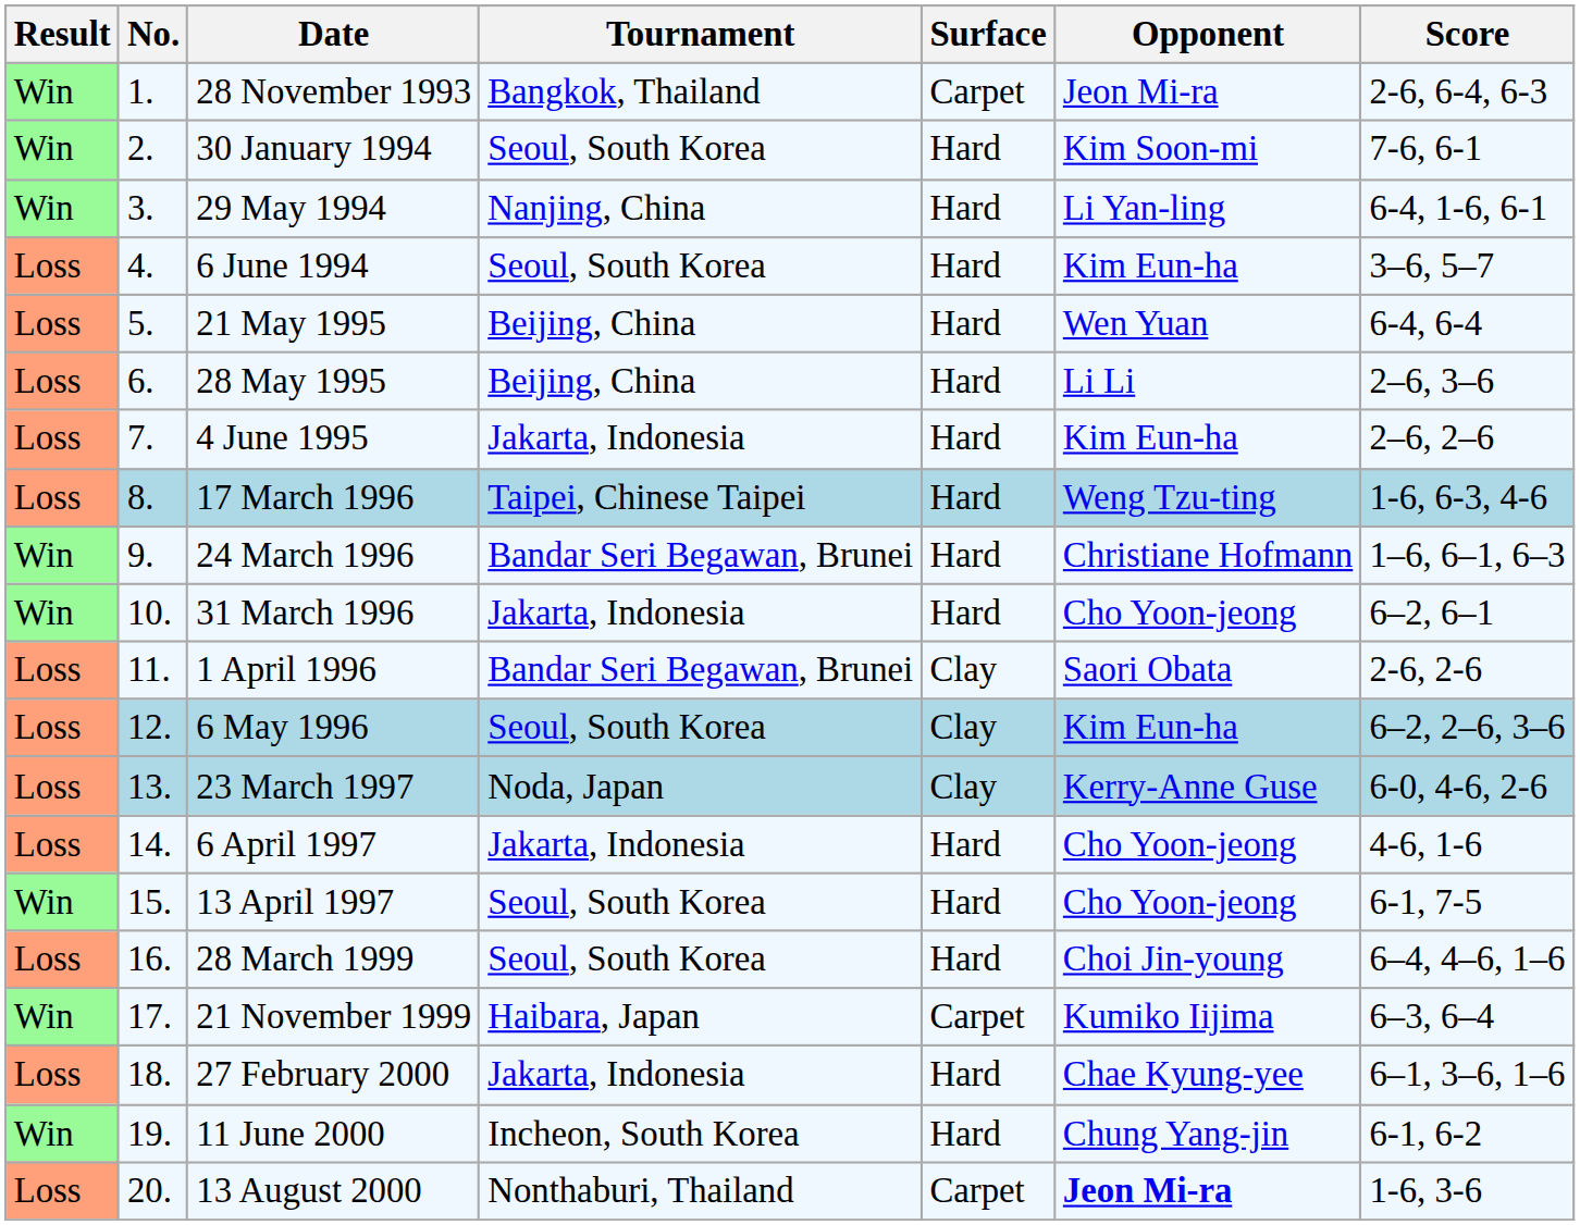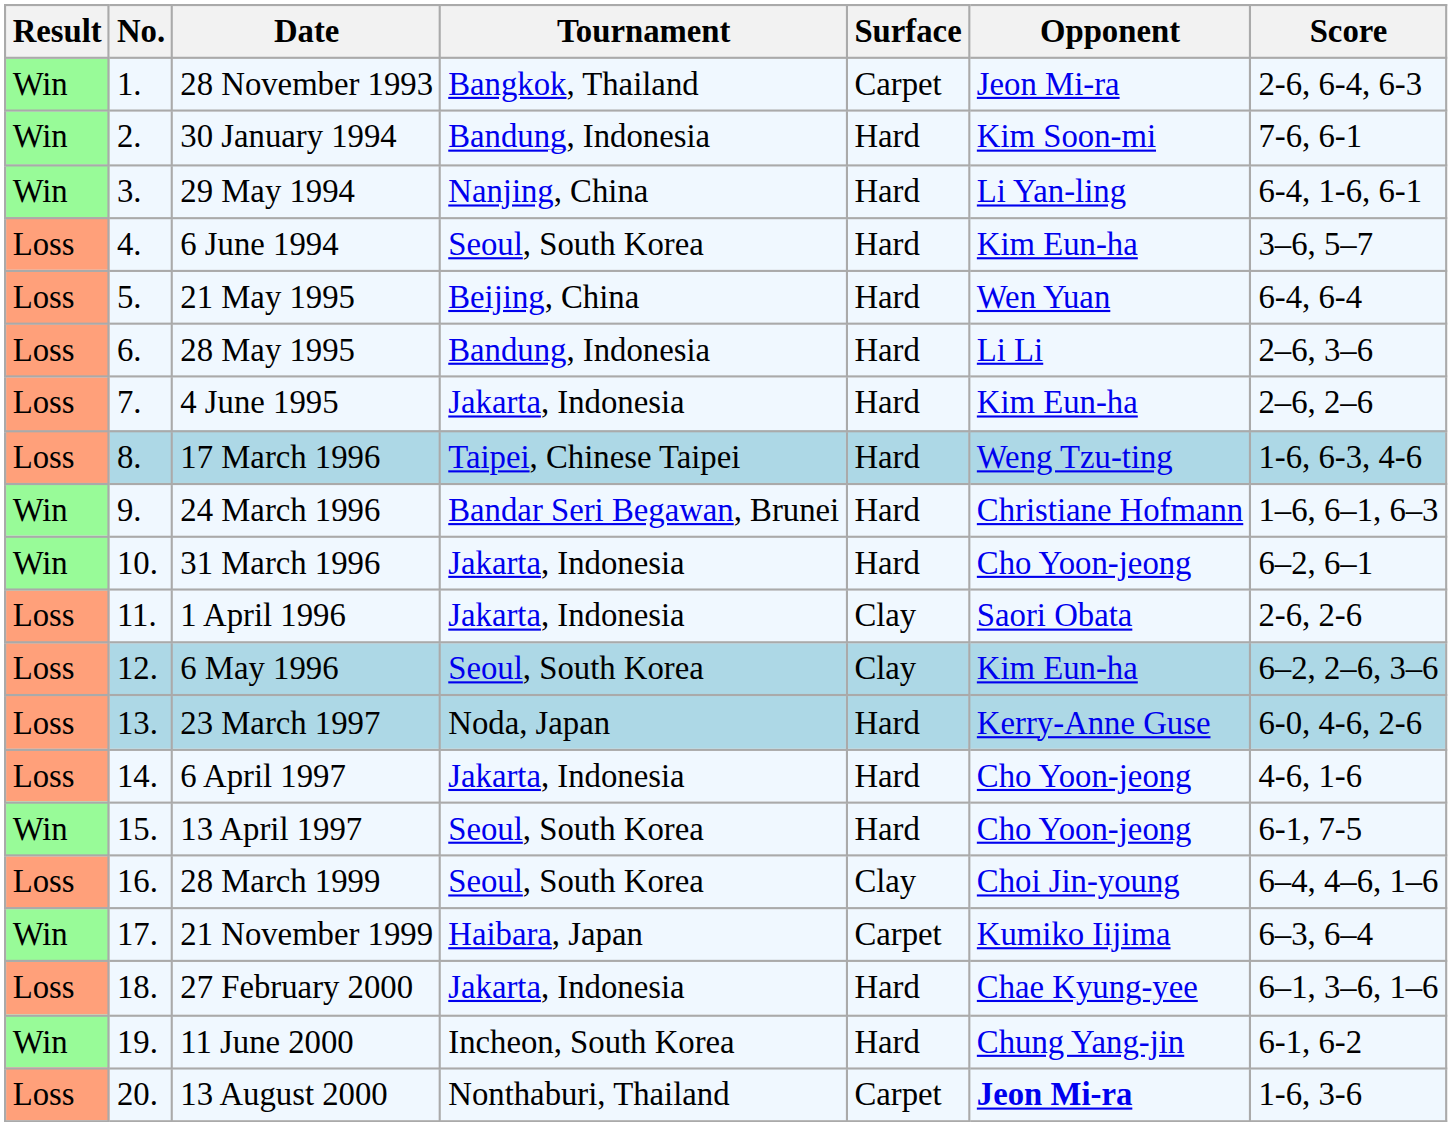30 January 1994 | Tournament: Seoul, South Korea -> Bandung, Indonesia
28 May 1995 | Tournament: Beijing, China -> Bandung, Indonesia
1 April 1996 | Tournament: Bandar Seri Begawan, Brunei -> Jakarta, Indonesia
23 March 1997 | Surface: Clay -> Hard
28 March 1999 | Surface: Hard -> Clay
